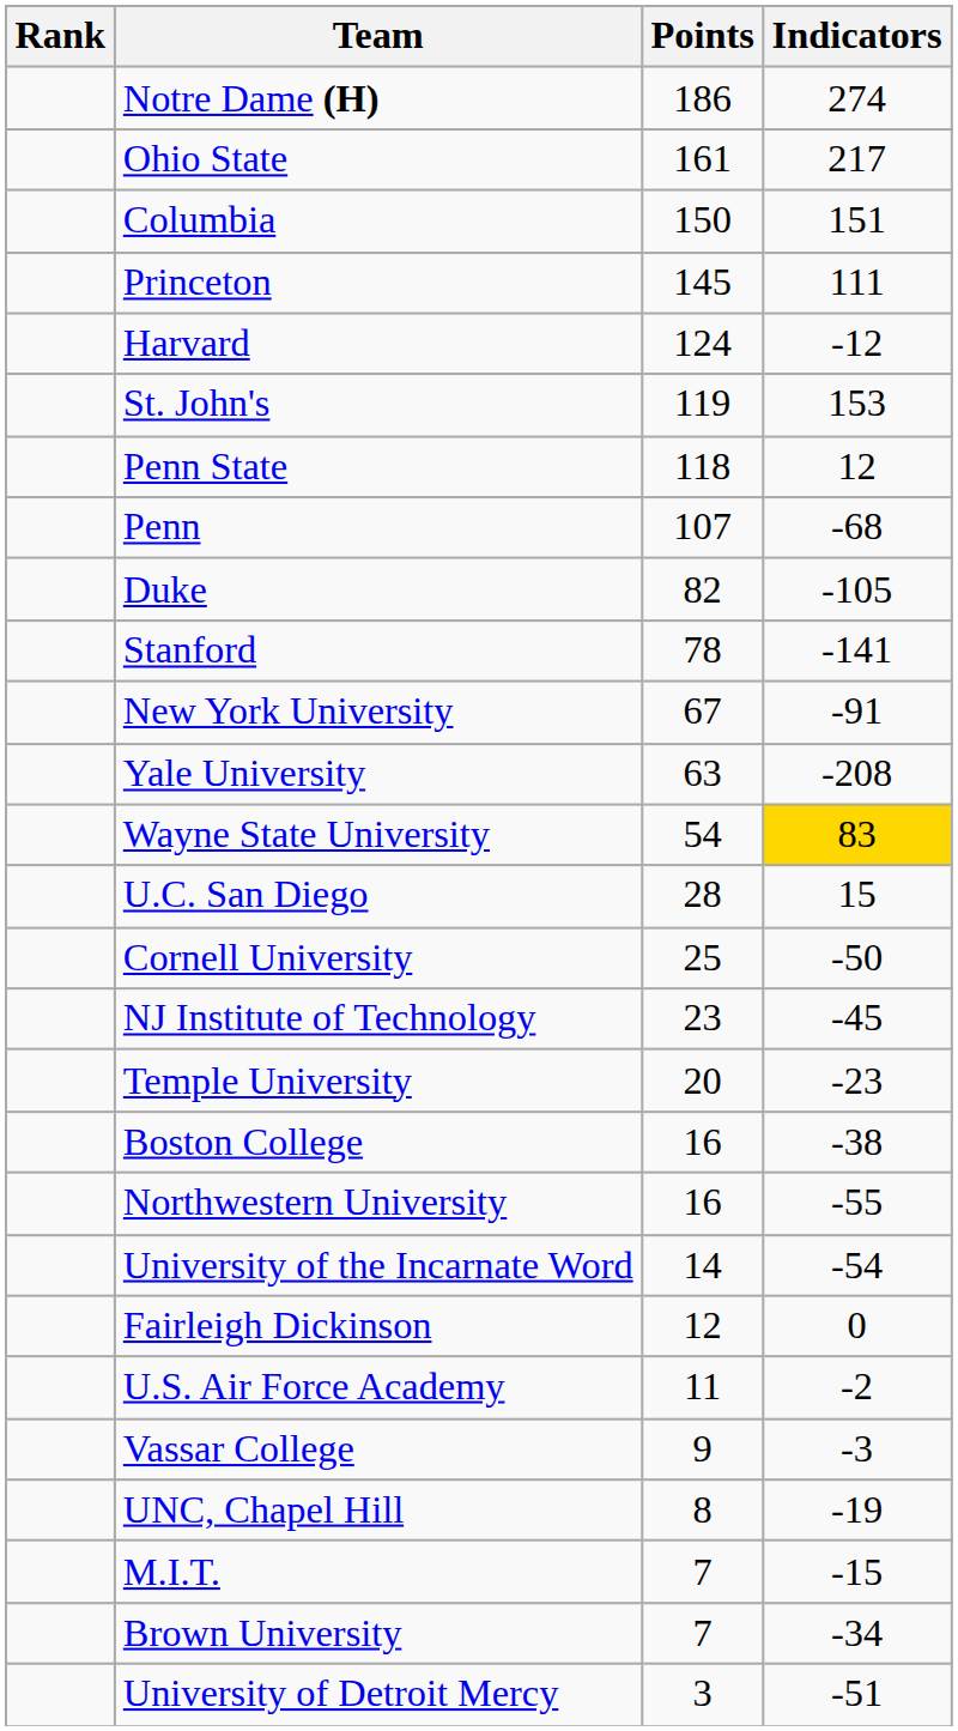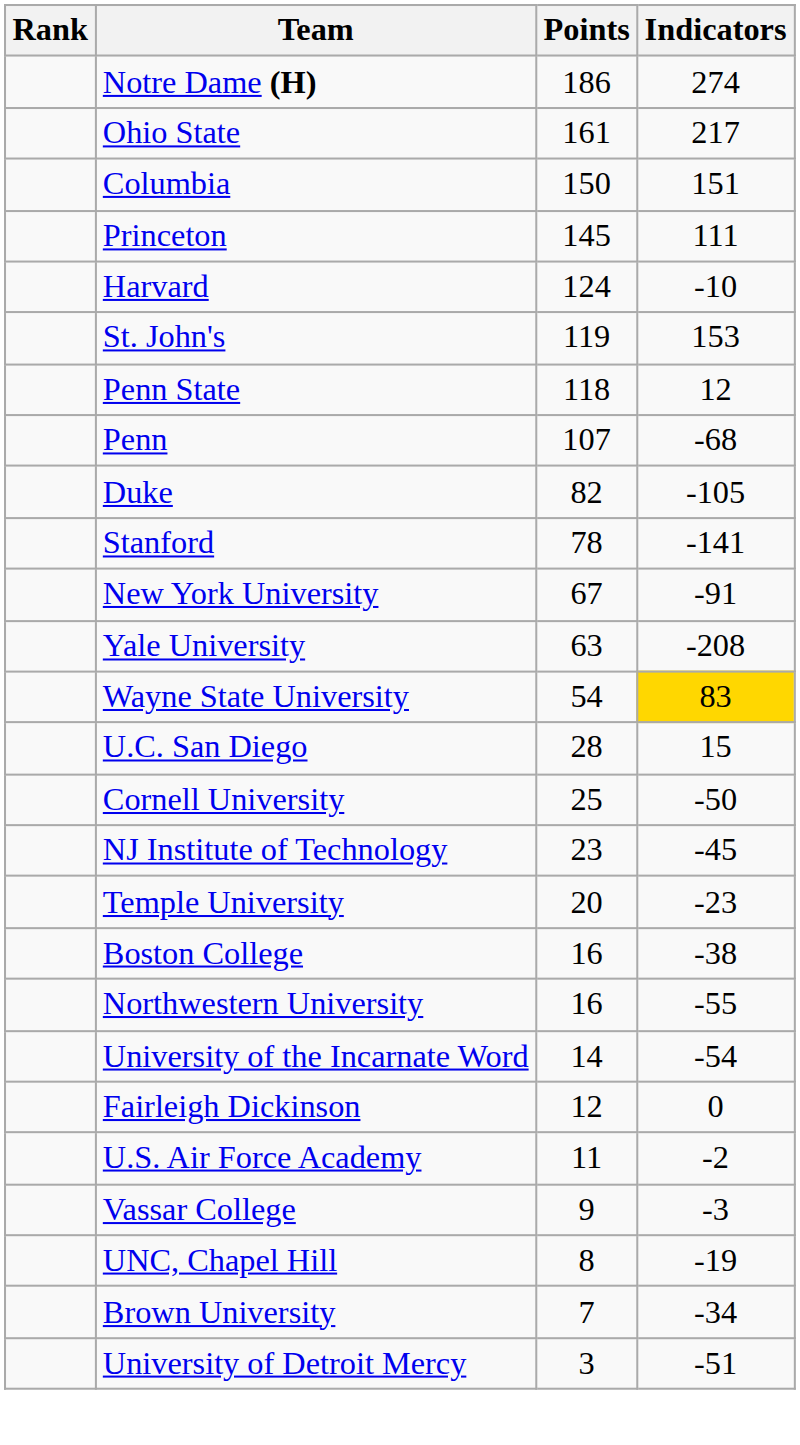Harvard | Indicators: -12 -> -10
- row: M.I.T. | 7 | -15
